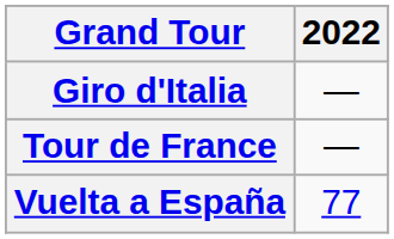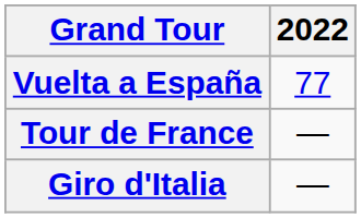rows swapped: Giro d'Italia <-> Vuelta a España
